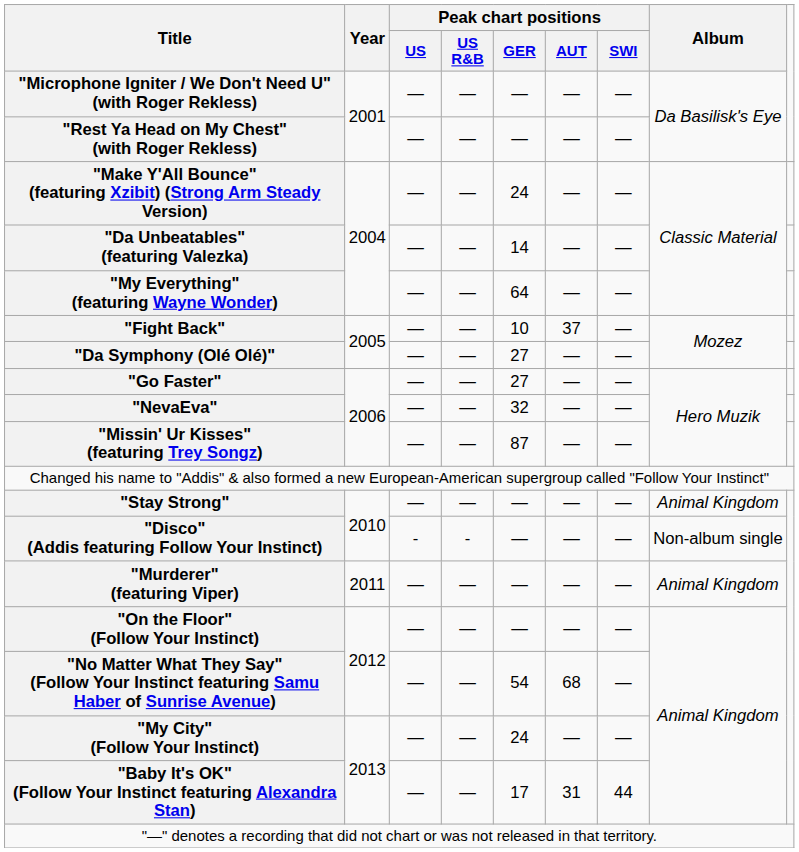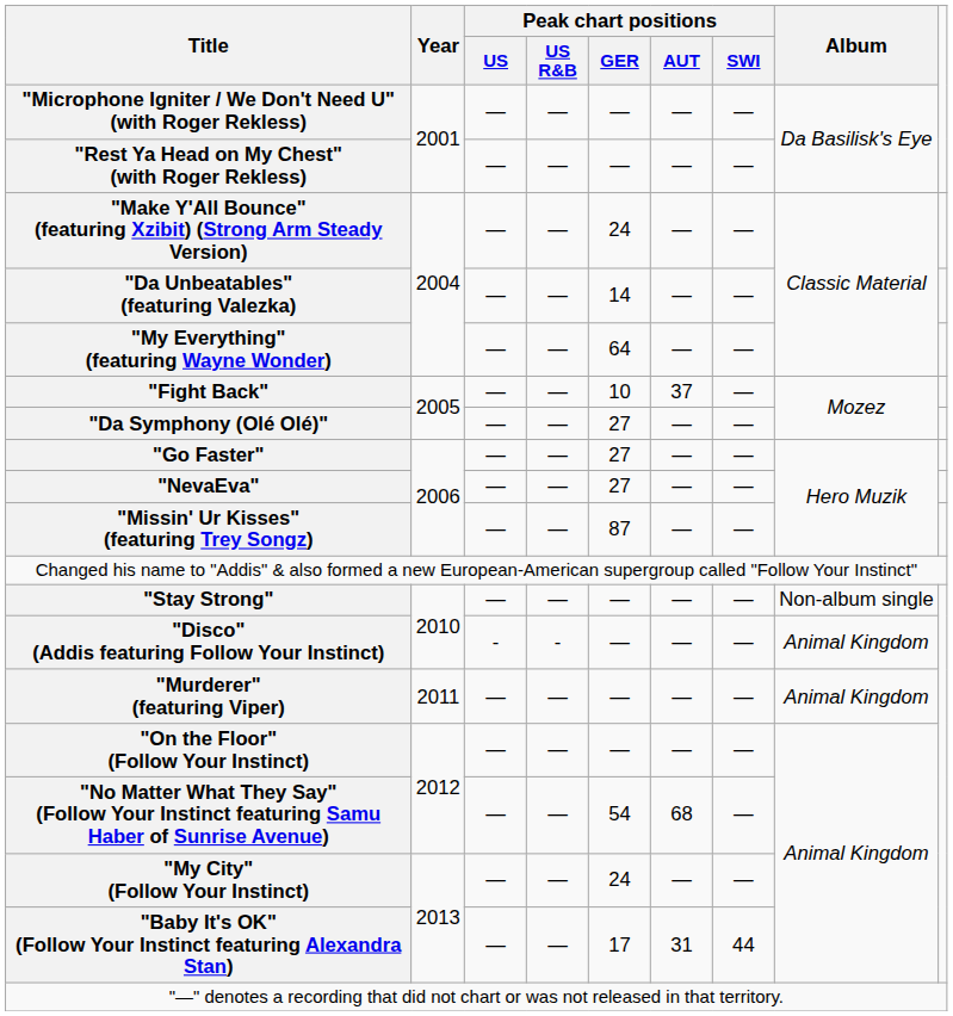"NevaEva" | Peak chart positions / GER: 32 -> 27
"Stay Strong" | Album: Animal Kingdom -> Non-album single
"Disco" (Addis featuring Follow Your Instinct) | Album: Non-album single -> Animal Kingdom
